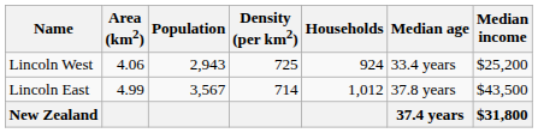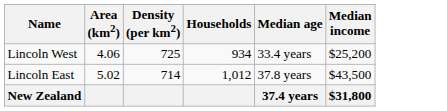- column: Population | 2,943 | 3,567
Lincoln West | Households: 924 -> 934
Lincoln East | Area (km2): 4.99 -> 5.02
